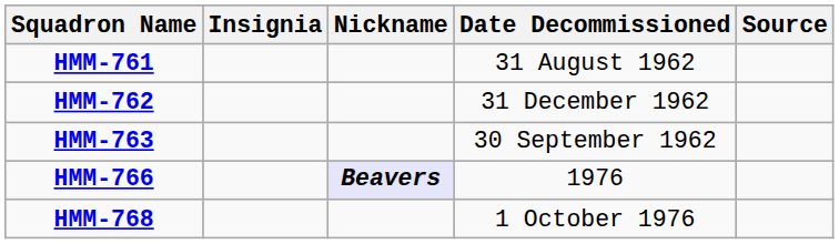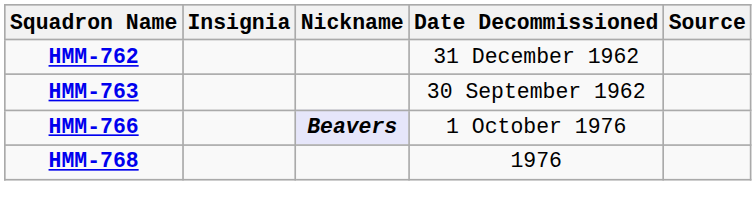- row: HMM-761 | 31 August 1962
HMM-766 | Date Decommissioned: 1976 -> 1 October 1976
HMM-768 | Date Decommissioned: 1 October 1976 -> 1976
